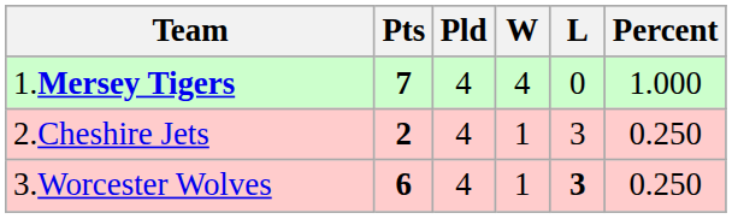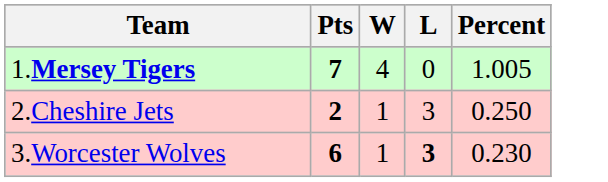- column: Pld | 4 | 4 | 4
1.Mersey Tigers | Percent: 1.000 -> 1.005
3.Worcester Wolves | Percent: 0.250 -> 0.230
